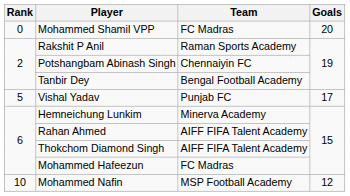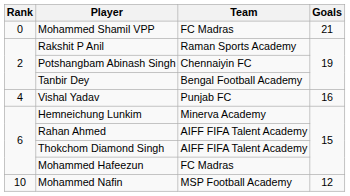Mohammed Shamil VPP | Goals: 20 -> 21
Vishal Yadav | Rank: 5 -> 4
Vishal Yadav | Goals: 17 -> 16
